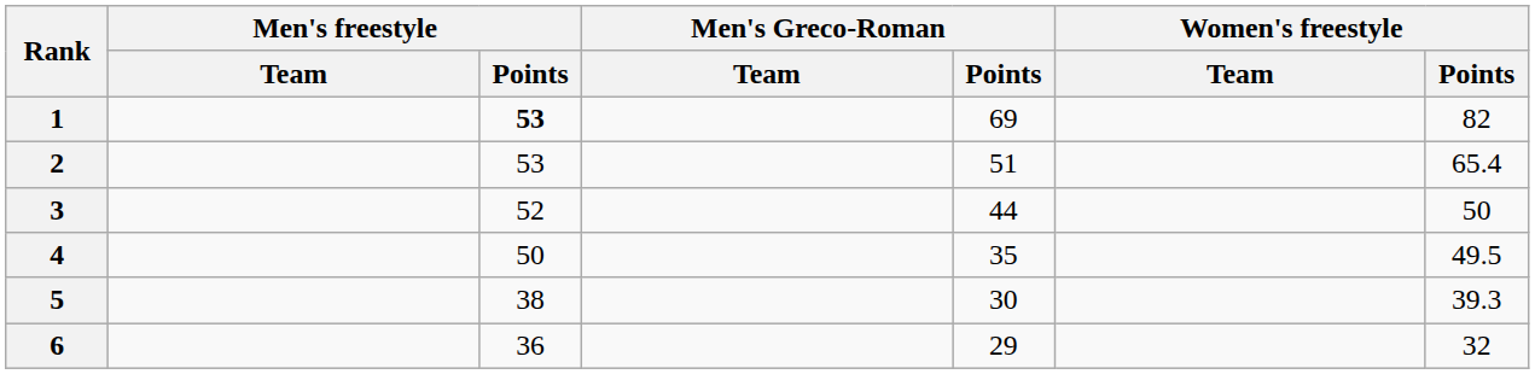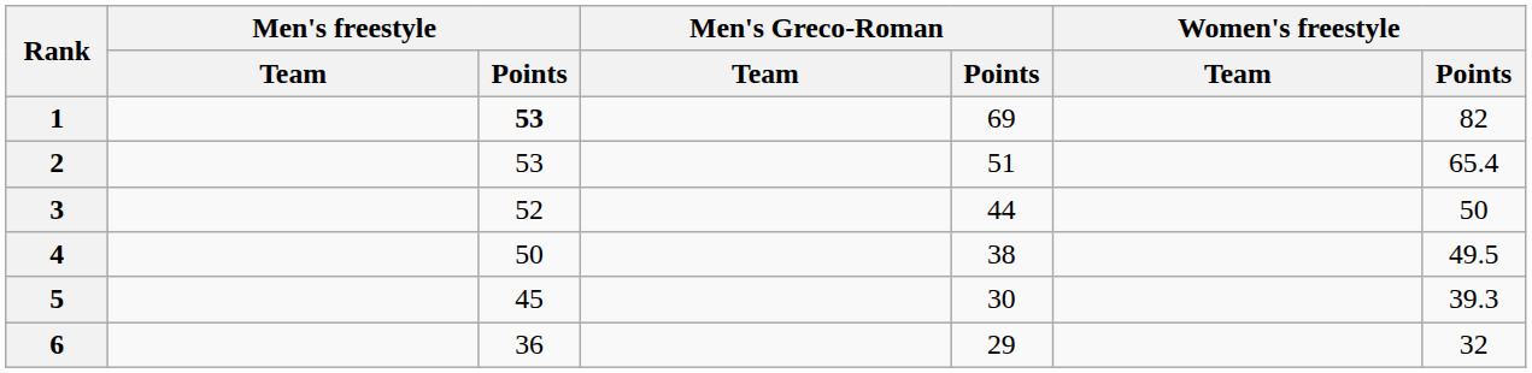4 | Men's Greco-Roman / Points: 35 -> 38
5 | Men's freestyle / Points: 38 -> 45
